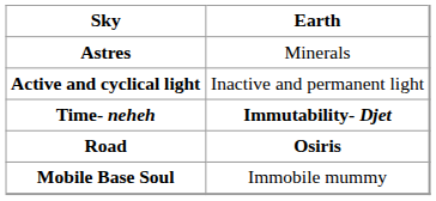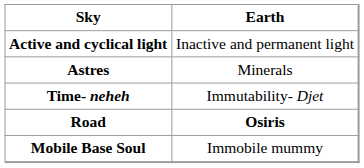rows swapped: Active and cyclical light <-> Astres
Time- neheh | Earth: bold -> normal
